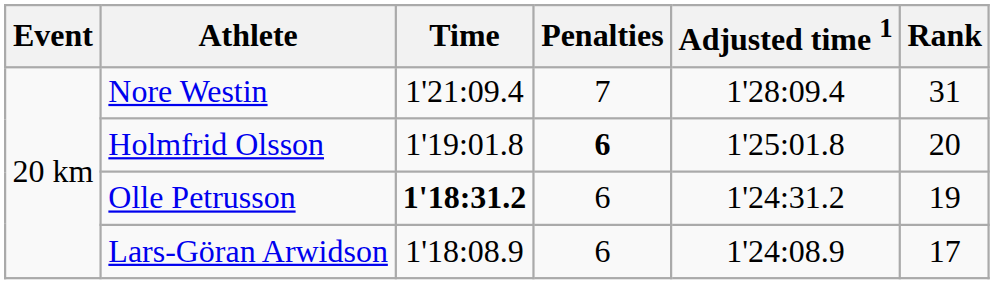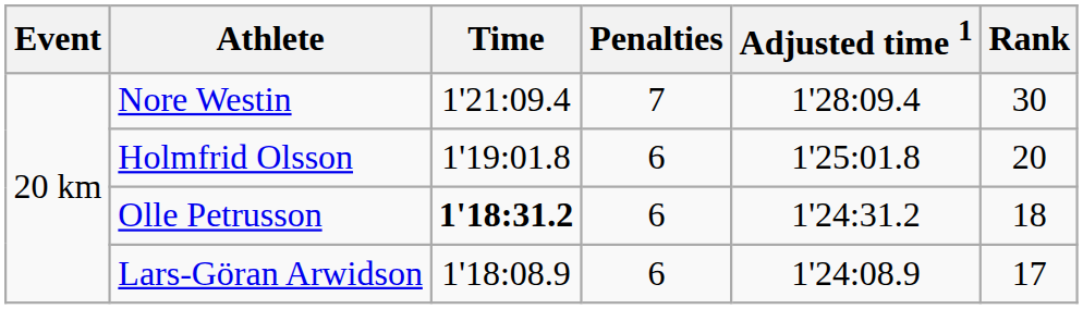Nore Westin | Rank: 31 -> 30
Holmfrid Olsson | Penalties: bold -> normal
Olle Petrusson | Rank: 19 -> 18
